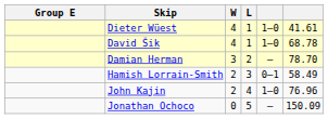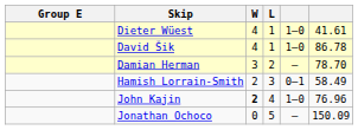David Šik | column 6: 68.78 -> 86.78
John Kajin | W: normal -> bold
